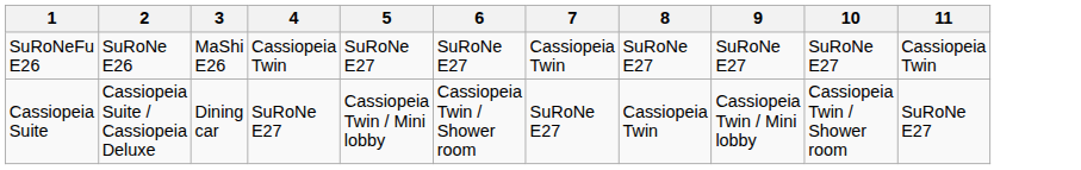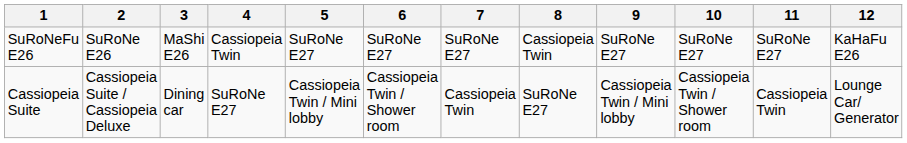+ column: 12 | KaHaFu E26 | Lounge Car/ Generator
SuRoNeFu E26 | 7: Cassiopeia Twin -> SuRoNe E27
SuRoNeFu E26 | 8: SuRoNe E27 -> Cassiopeia Twin
SuRoNeFu E26 | 11: Cassiopeia Twin -> SuRoNe E27
Cassiopeia Suite | 7: SuRoNe E27 -> Cassiopeia Twin
Cassiopeia Suite | 8: Cassiopeia Twin -> SuRoNe E27
Cassiopeia Suite | 11: SuRoNe E27 -> Cassiopeia Twin
